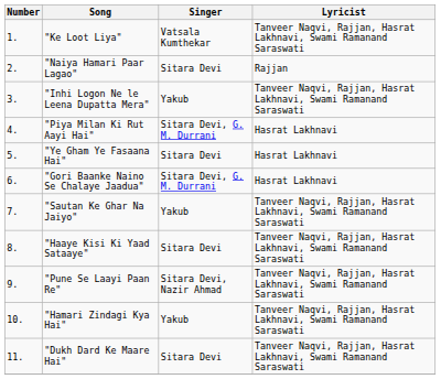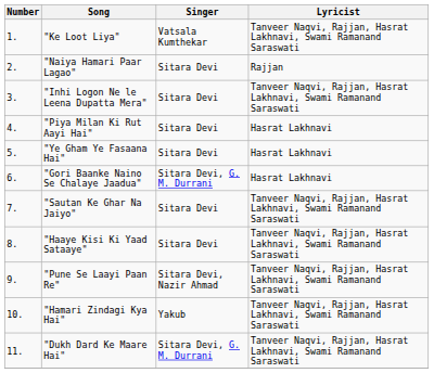"Inhi Logon Ne le Leena Dupatta Mera" | Singer: Yakub -> Sitara Devi
"Piya Milan Ki Rut Aayi Hai" | Singer: Sitara Devi, G. M. Durrani -> Sitara Devi
"Sautan Ke Ghar Na Jaiyo" | Singer: Yakub -> Sitara Devi
"Dukh Dard Ke Maare Hai" | Singer: Sitara Devi -> Sitara Devi, G. M. Durrani
